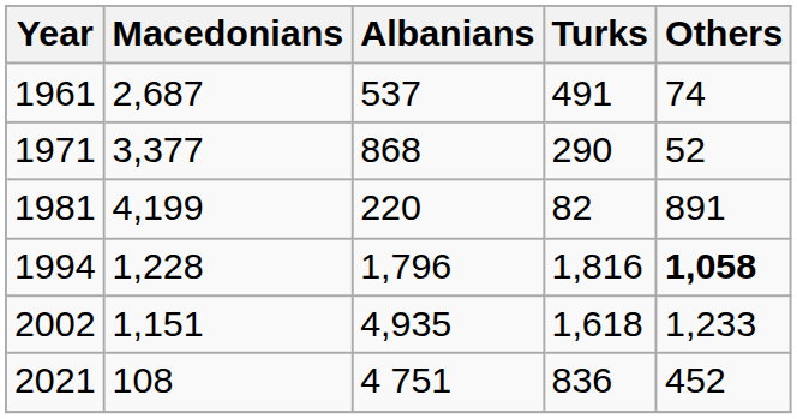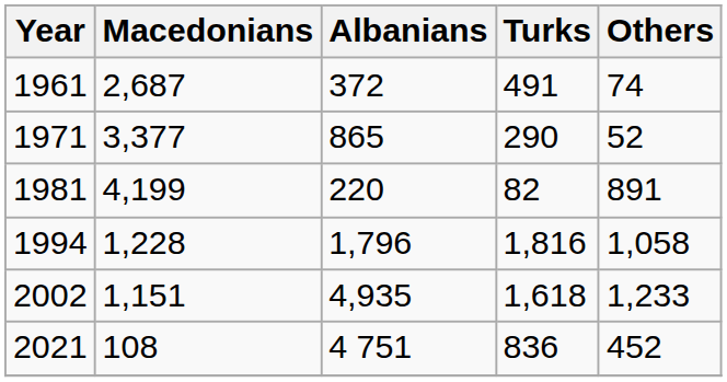1961 | Albanians: 537 -> 372
1971 | Albanians: 868 -> 865
1994 | Others: bold -> normal
